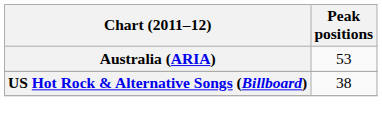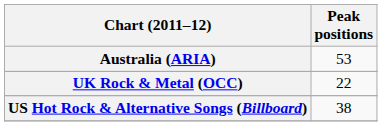+ row: UK Rock & Metal (OCC) | 22
